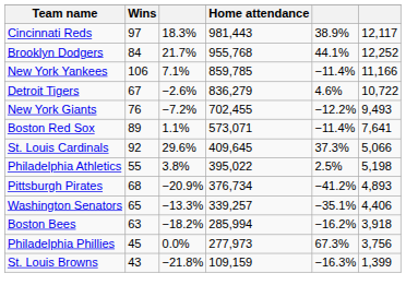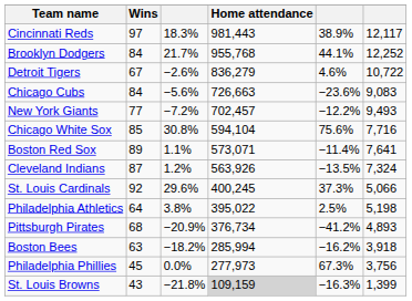- row: New York Yankees | 106 | 7.1% | 859,785 | −11.4% | 11,166
+ row: Chicago Cubs | 84 | −5.6% | 726,663 | −23.6% | 9,083
New York Giants | Wins: 76 -> 77
New York Giants | Home attendance: 702,455 -> 702,457
+ row: Chicago White Sox | 85 | 30.8% | 594,104 | 75.6% | 7,716
+ row: Cleveland Indians | 87 | 1.2% | 563,926 | −13.5% | 7,324
St. Louis Cardinals | Home attendance: 409,645 -> 400,245
Philadelphia Athletics | Wins: 55 -> 64
- row: Washington Senators | 65 | −13.3% | 339,257 | −35.1% | 4,406
St. Louis Browns | Home attendance: no background -> lightgrey background
